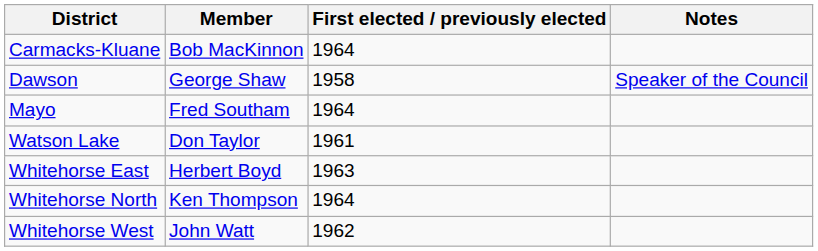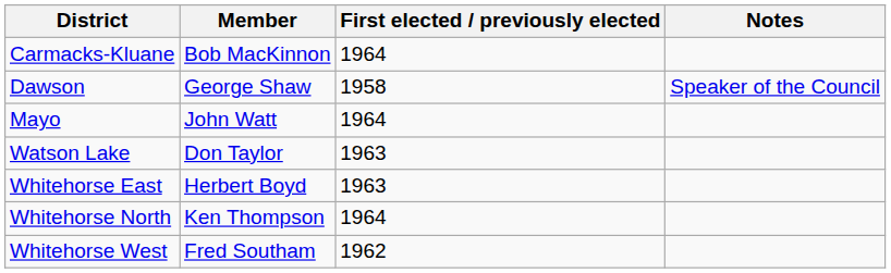Mayo | Member: Fred Southam -> John Watt
Watson Lake | First elected / previously elected: 1961 -> 1963
Whitehorse West | Member: John Watt -> Fred Southam
